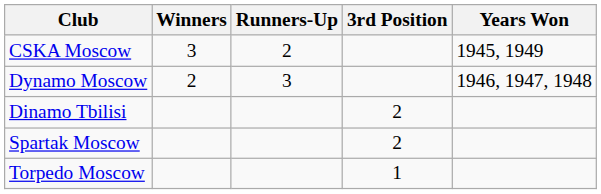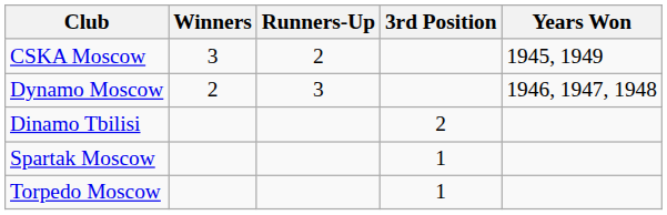Spartak Moscow | 3rd Position: 2 -> 1
